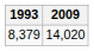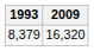8,379 | 2009: 14,020 -> 16,320
